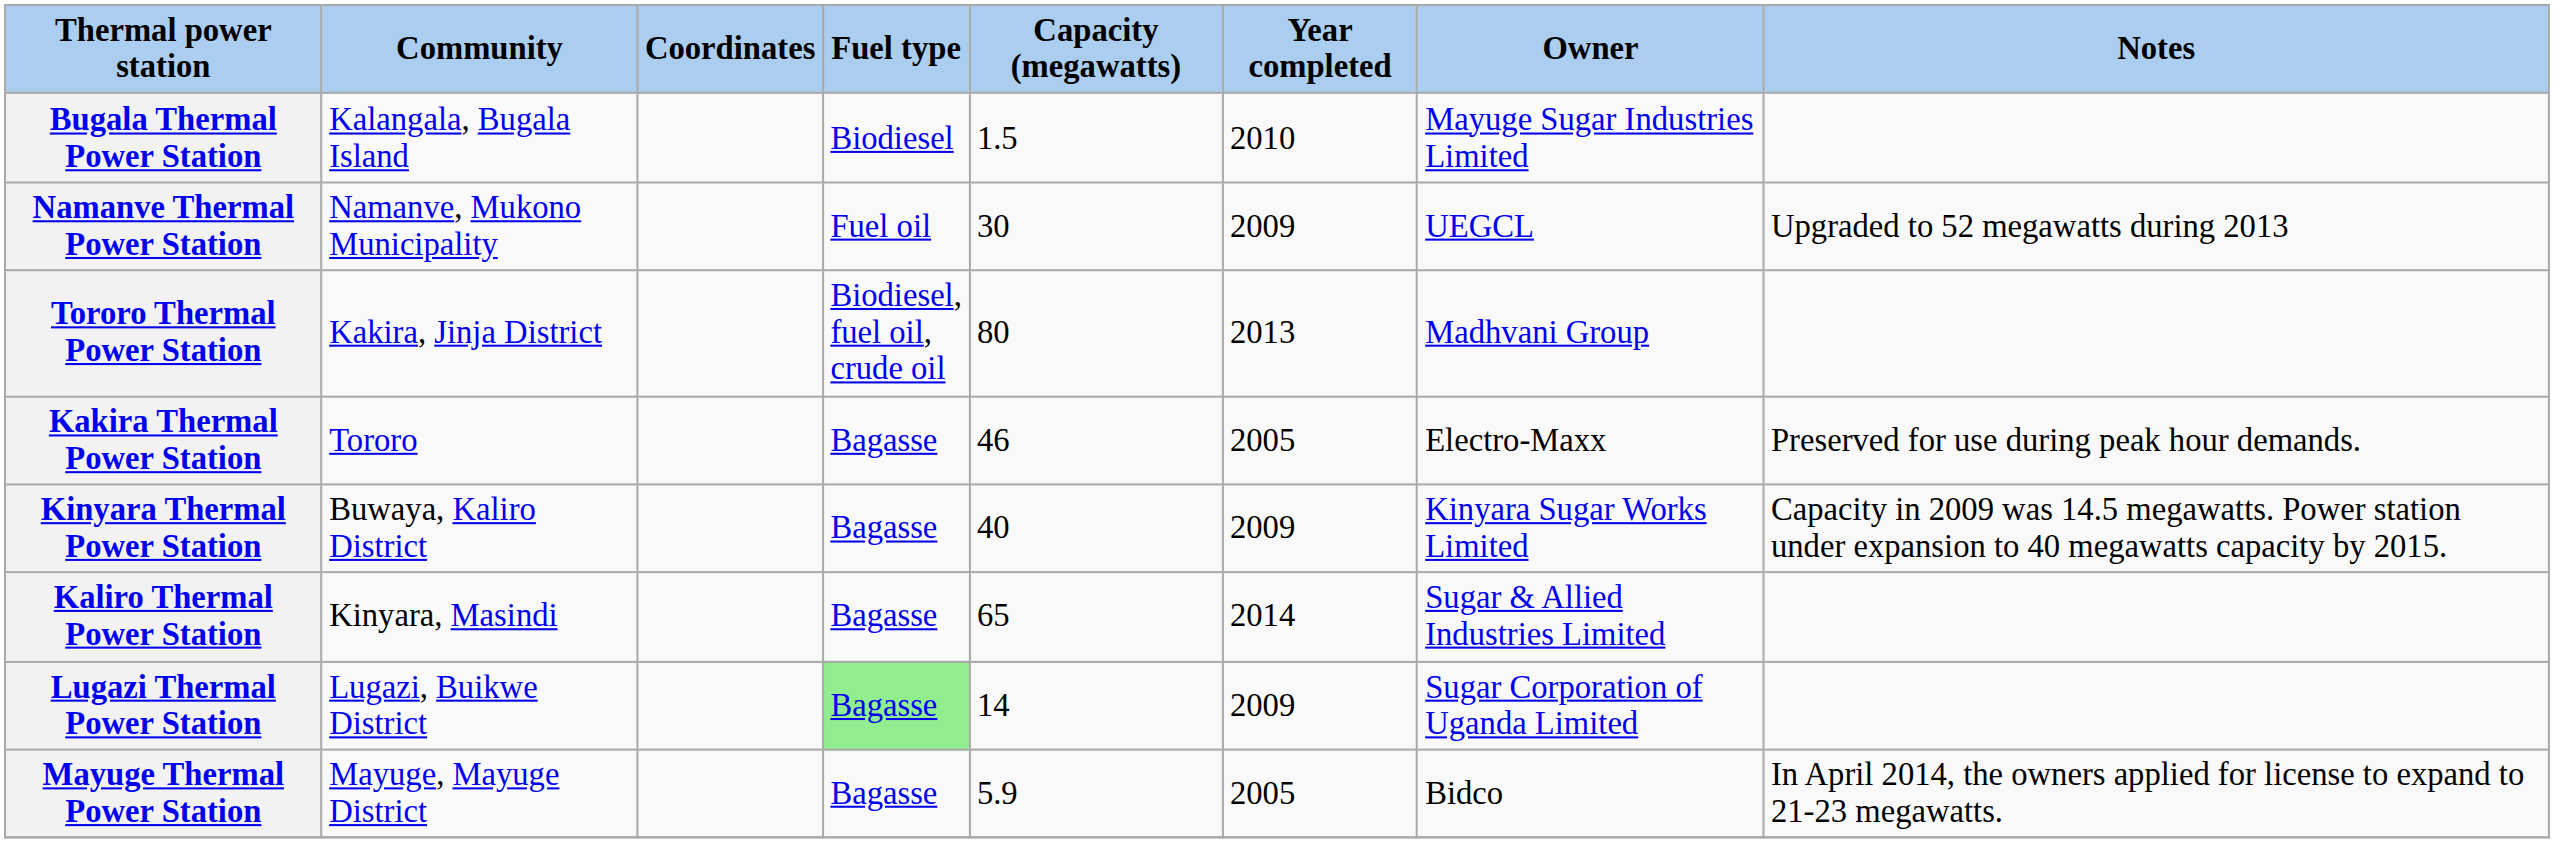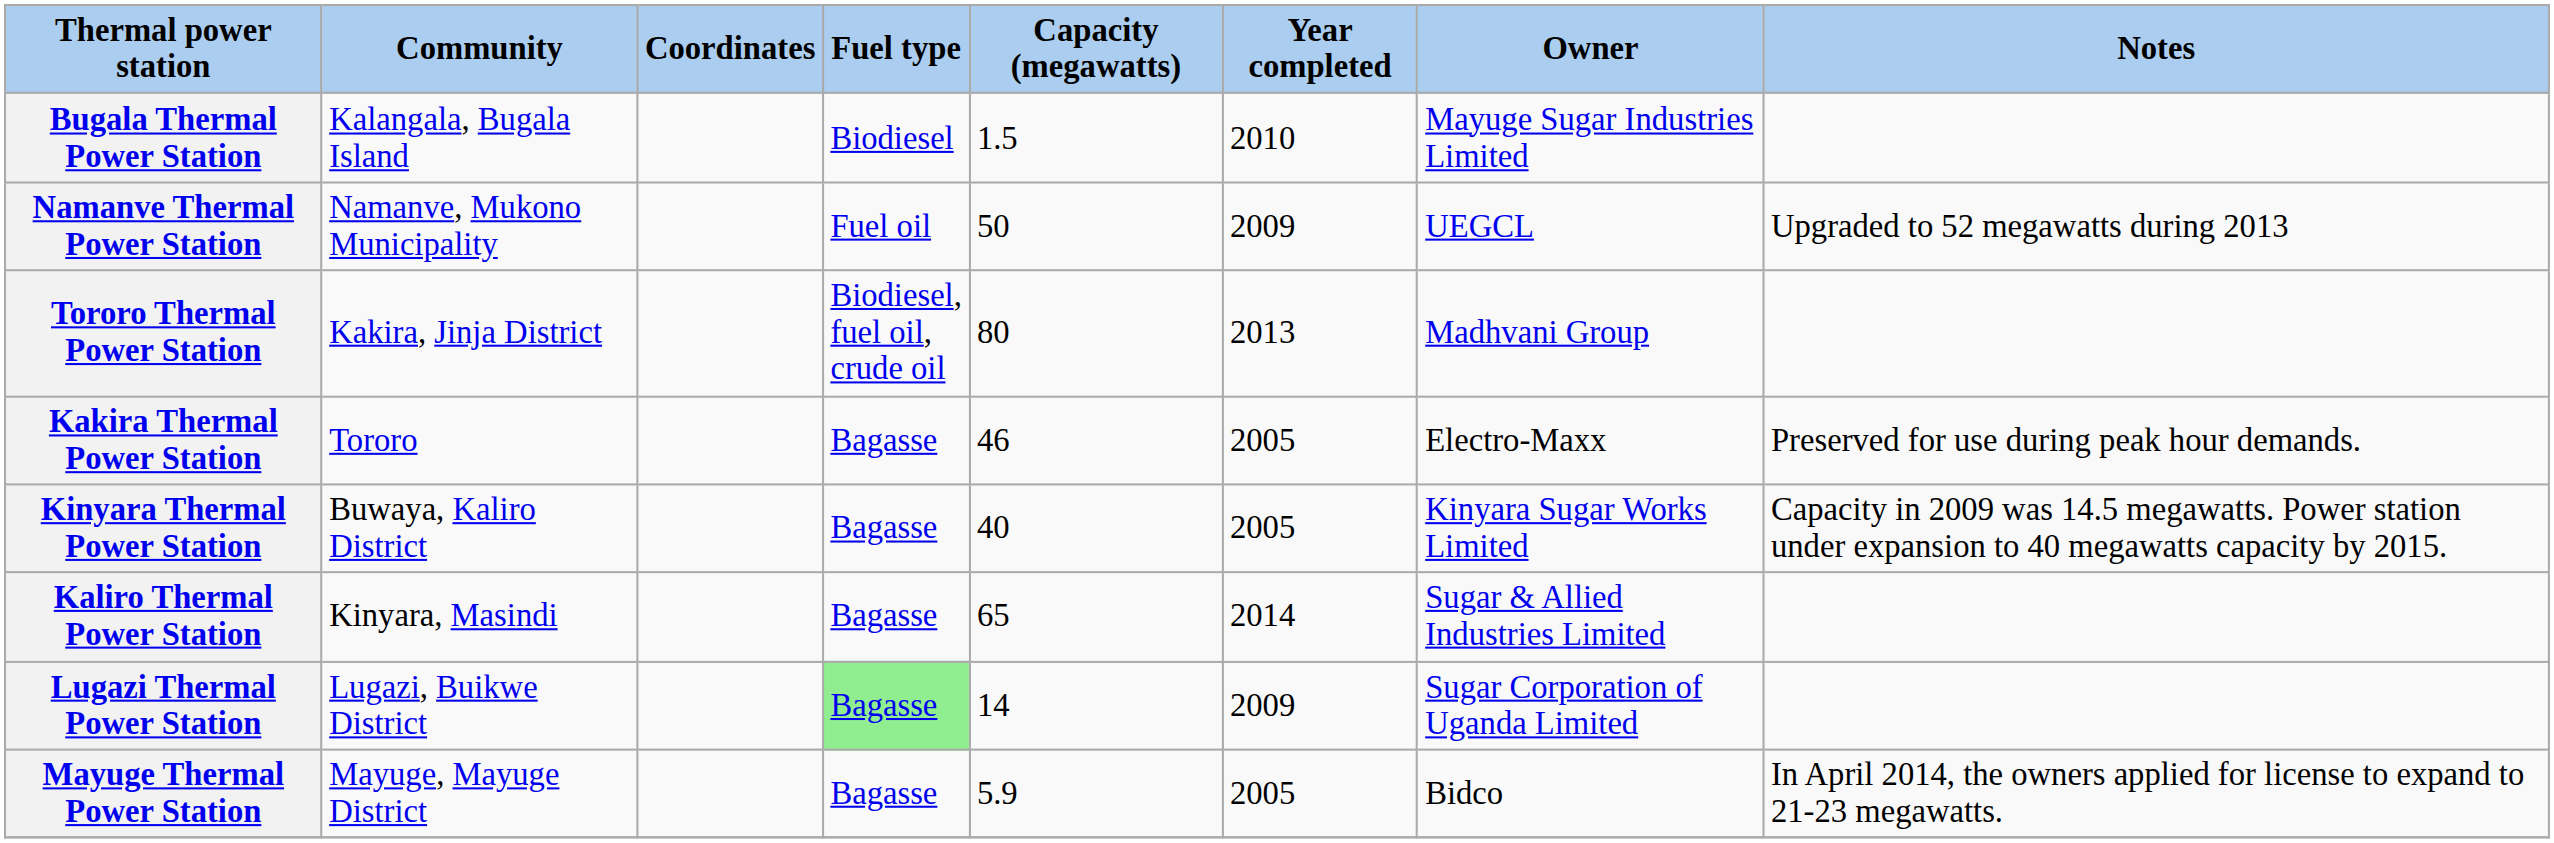Namanve Thermal Power Station | Capacity (megawatts): 30 -> 50
Kinyara Thermal Power Station | Year completed: 2009 -> 2005
